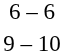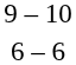rows swapped: 9 – 10 <-> 6 – 6
